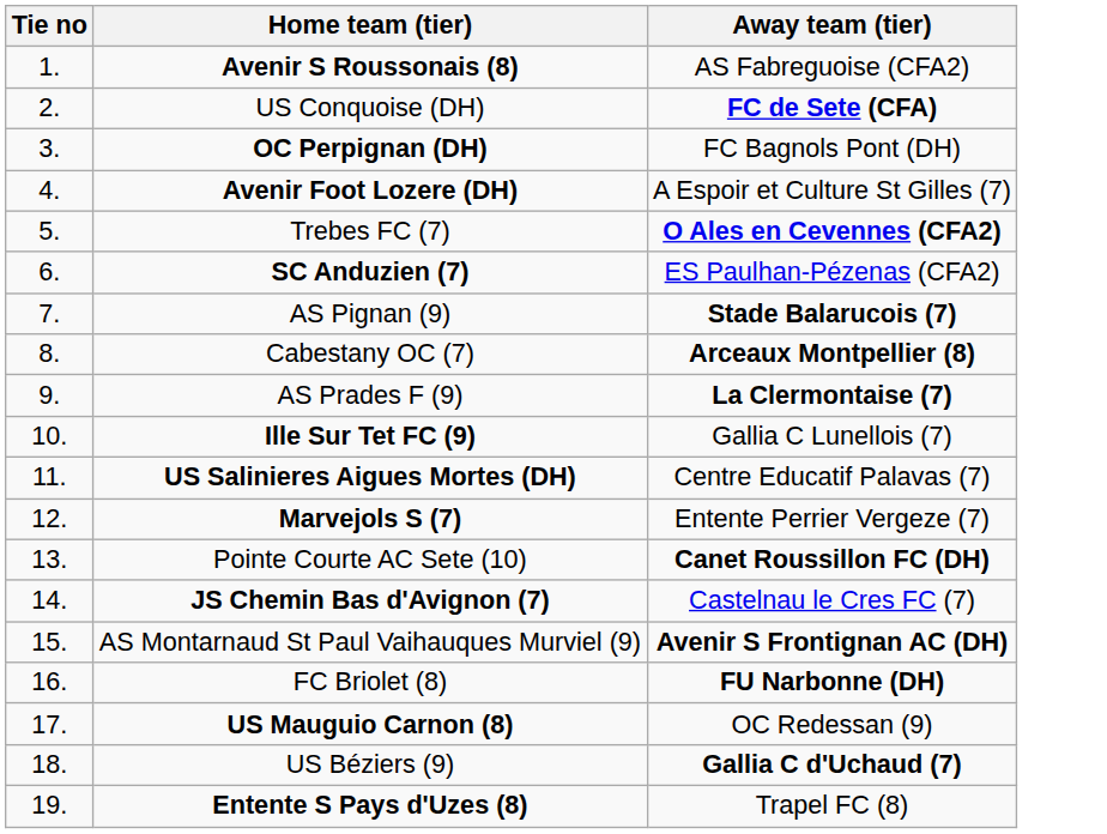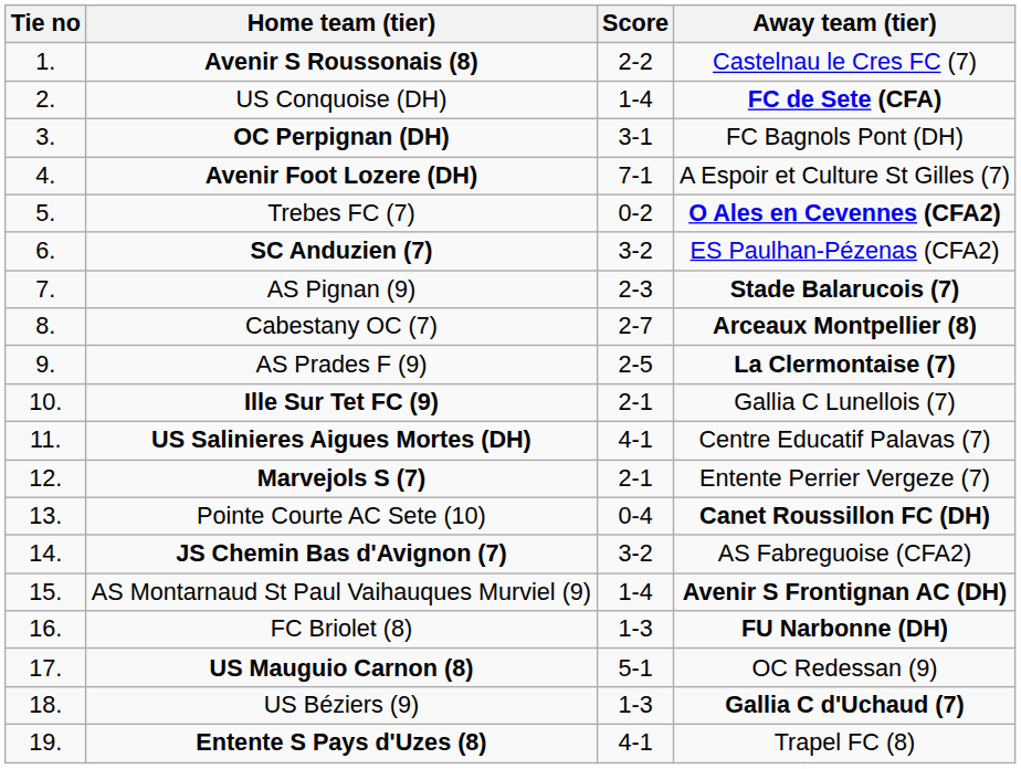+ column: Score | 2-2 | 1-4 | 3-1 | 7-1 | 0-2 | 3-2 | 2-3 | 2-7 | 2-5 | 2-1 | 4-1 | 2-1 | 0-4 | 3-2 | 1-4 | 1-3 | 5-1 | 1-3 | 4-1
Avenir S Roussonais (8) | Away team (tier): AS Fabreguoise (CFA2) -> Castelnau le Cres FC (7)
JS Chemin Bas d'Avignon (7) | Away team (tier): Castelnau le Cres FC (7) -> AS Fabreguoise (CFA2)
